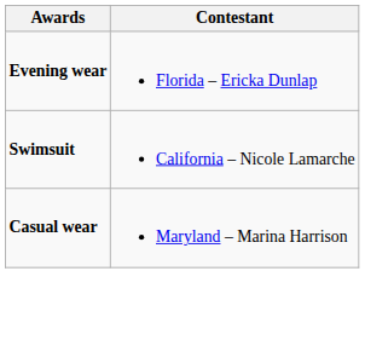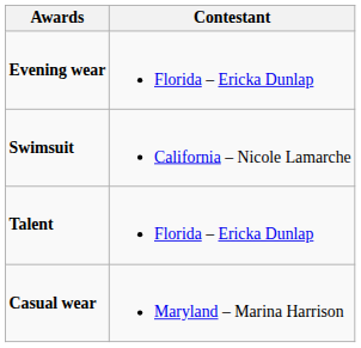+ row: Talent | Florida – Ericka Dunlap
